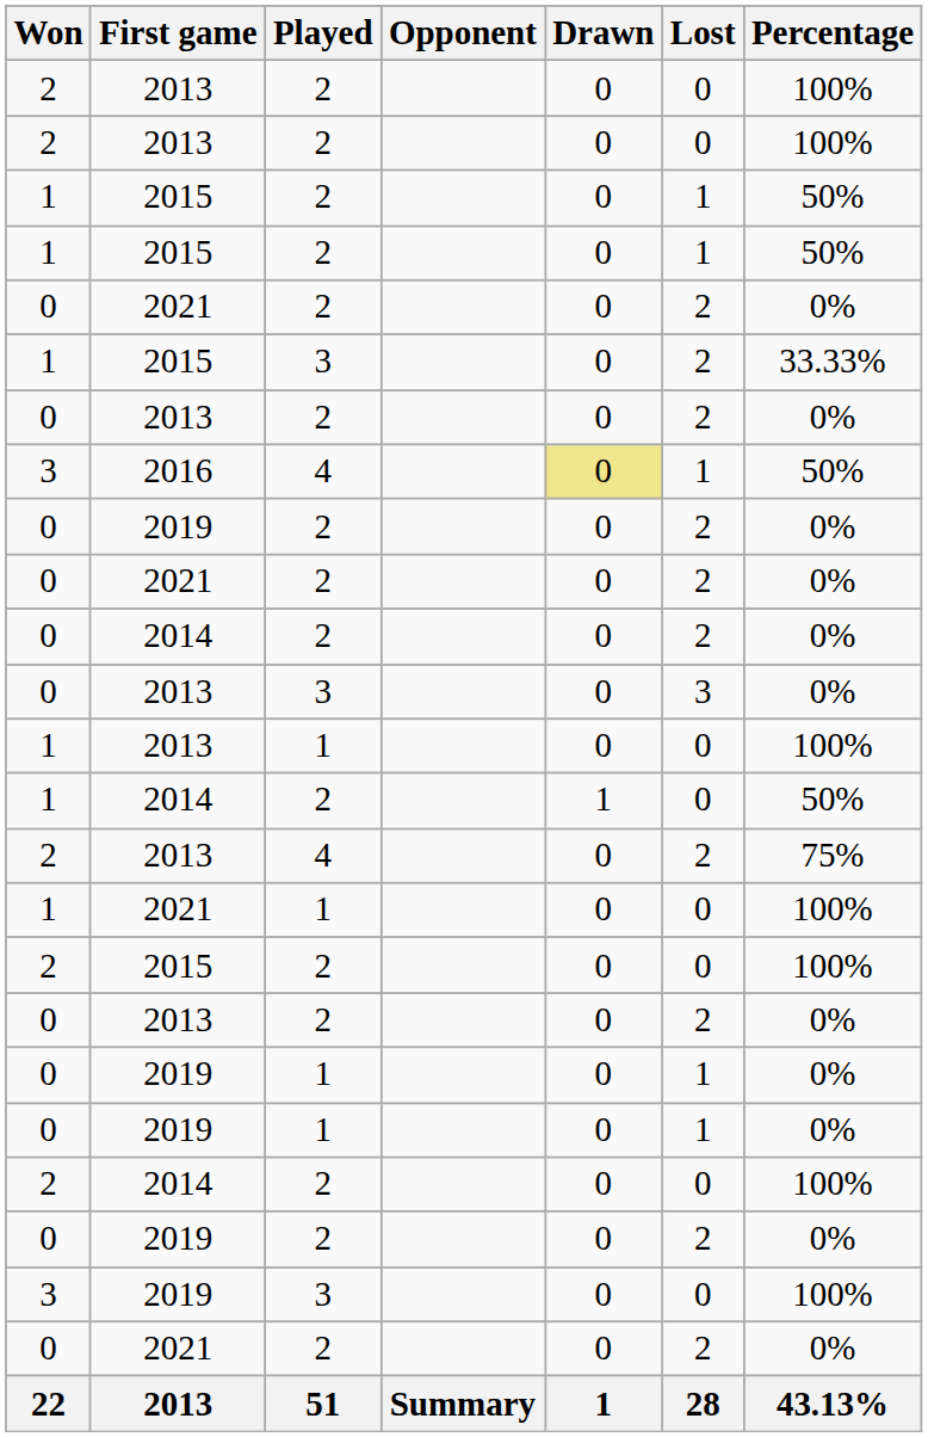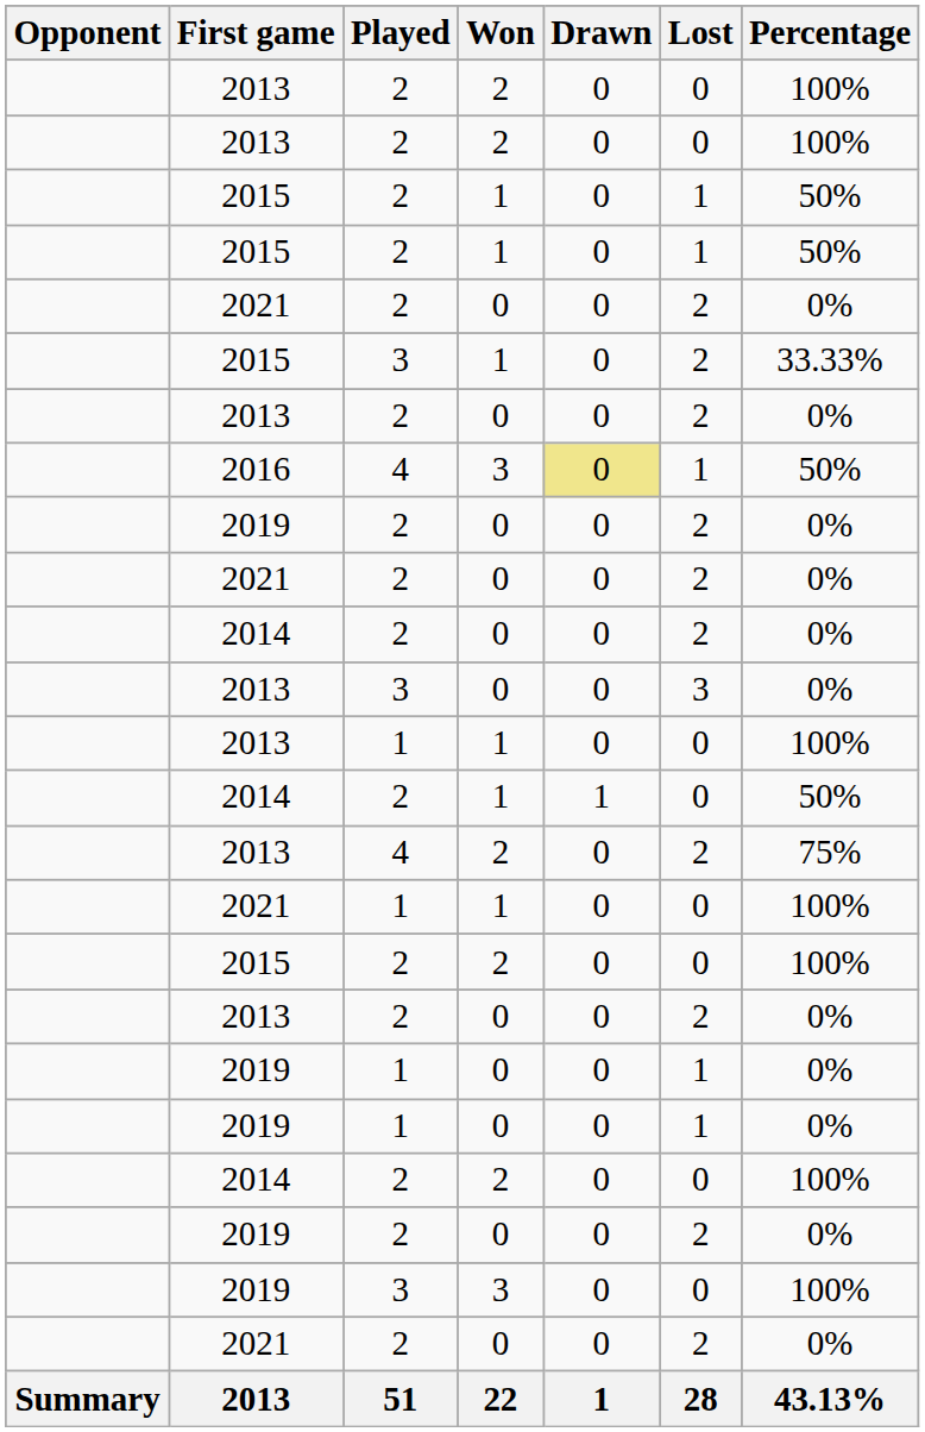columns swapped: Opponent <-> Won
